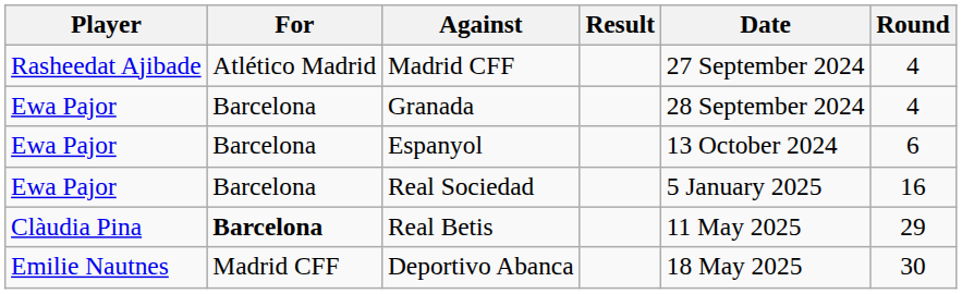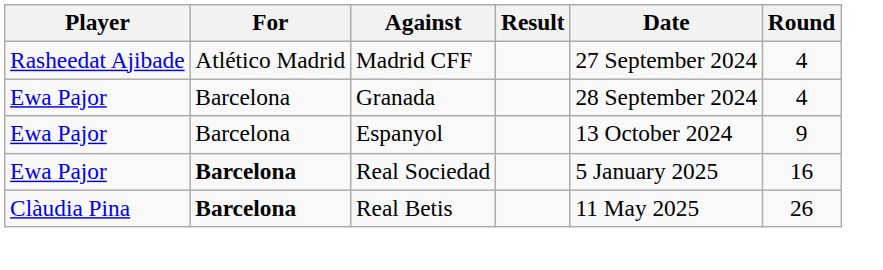Espanyol | Round: 6 -> 9
Real Sociedad | For: normal -> bold
Real Betis | Round: 29 -> 26
- row: Emilie Nautnes | Madrid CFF | Deportivo Abanca | 18 May 2025 | 30
